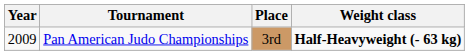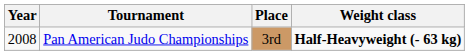Pan American Judo Championships | Year: 2009 -> 2008
